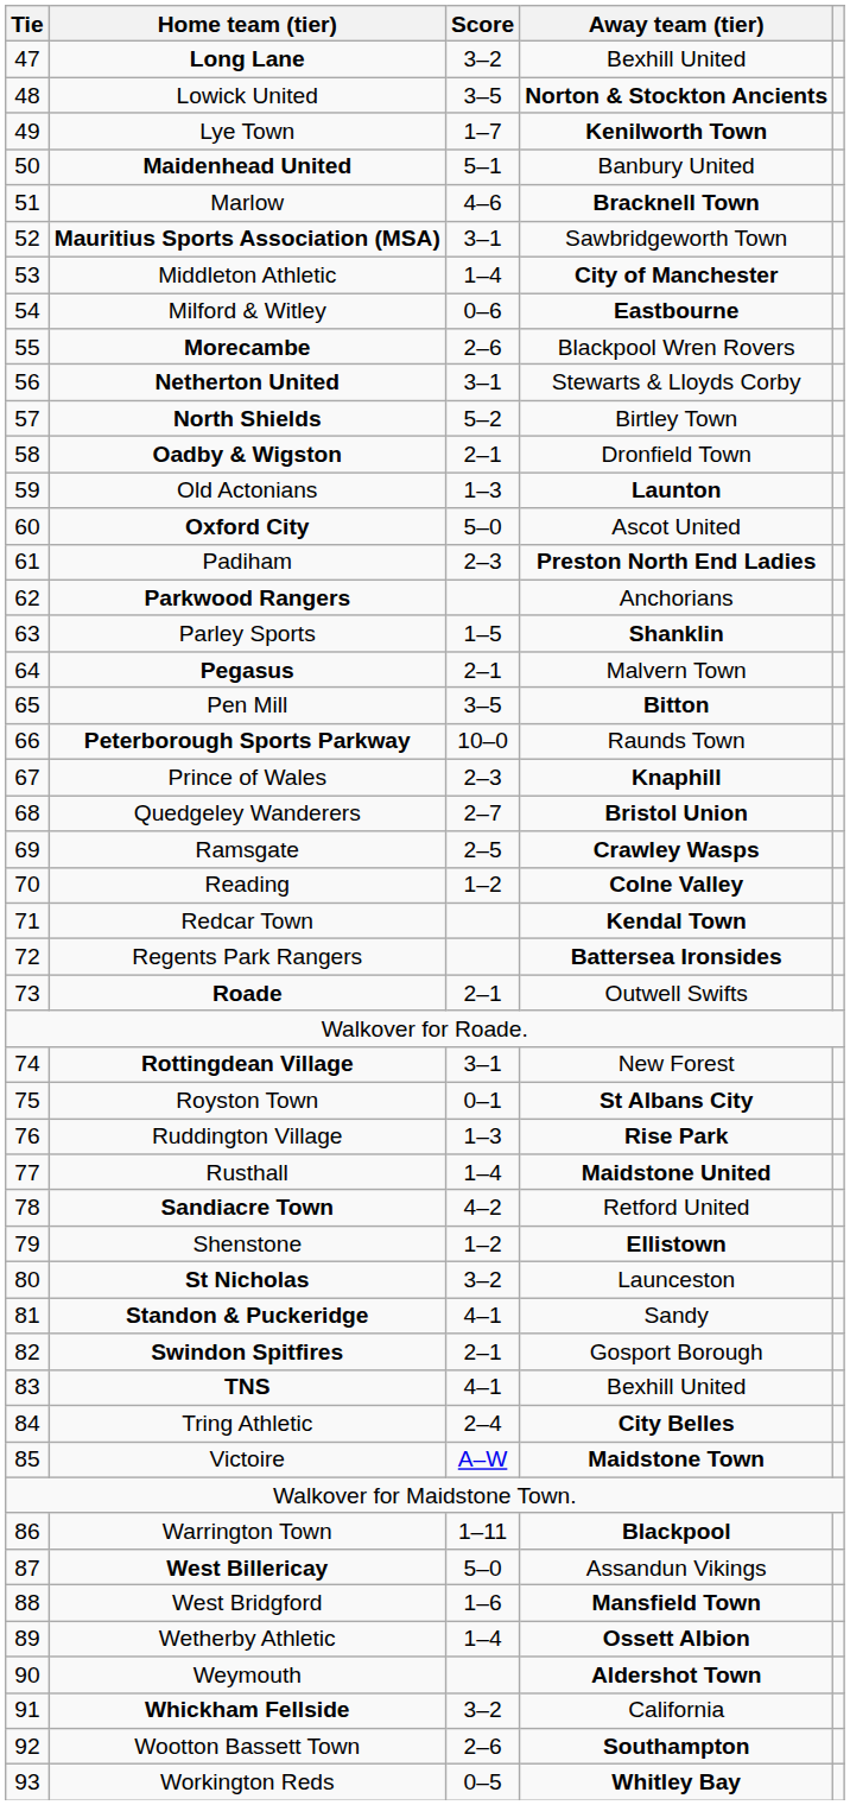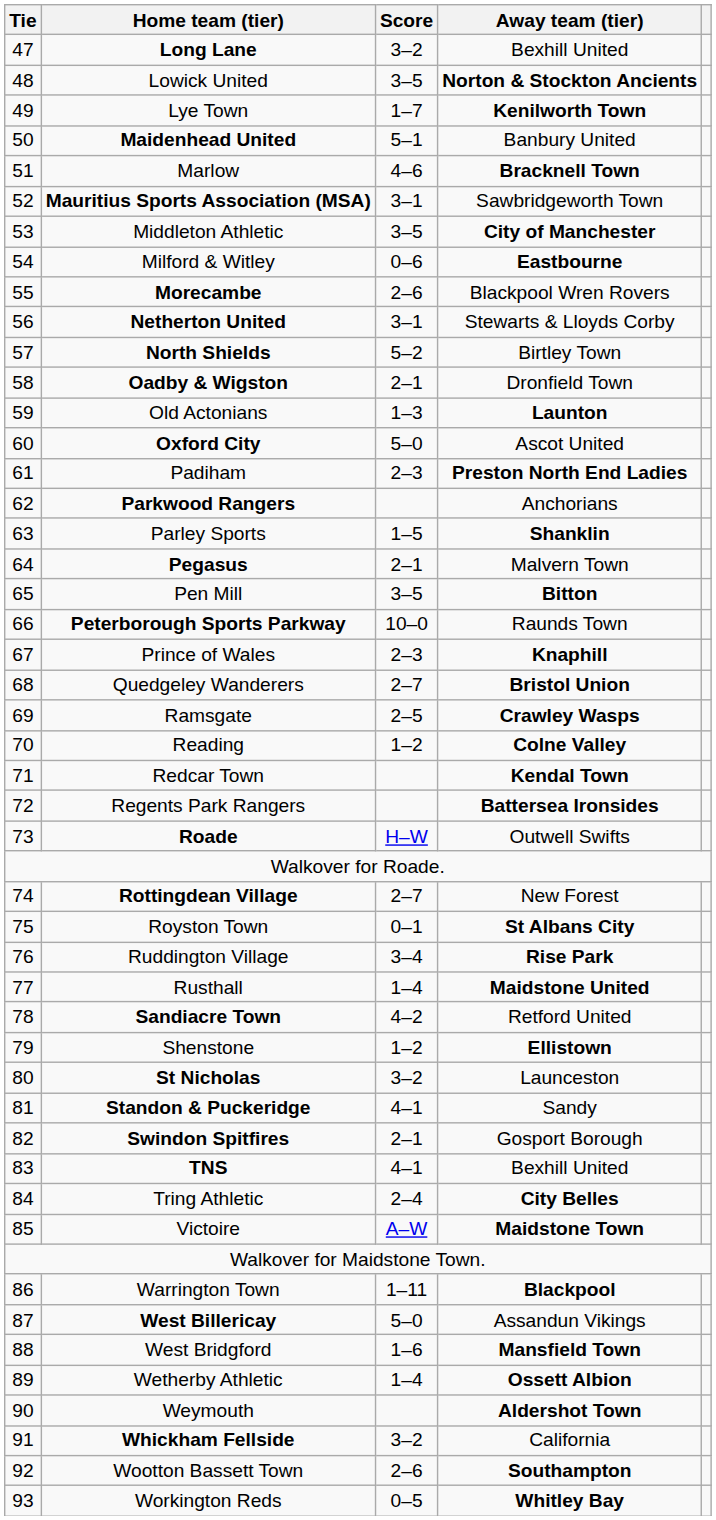Middleton Athletic | Score: 1–4 -> 3–5
Roade | Score: 2–1 -> H–W
Rottingdean Village | Score: 3–1 -> 2–7
Ruddington Village | Score: 1–3 -> 3–4
